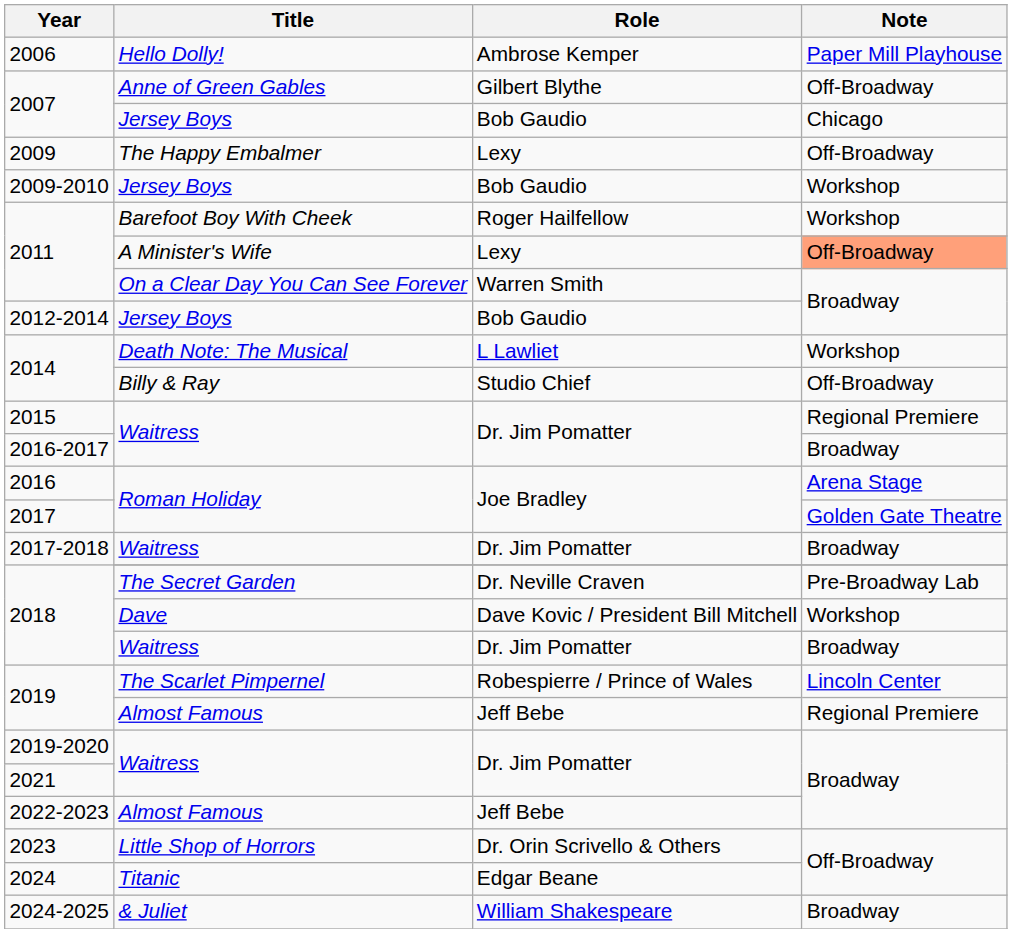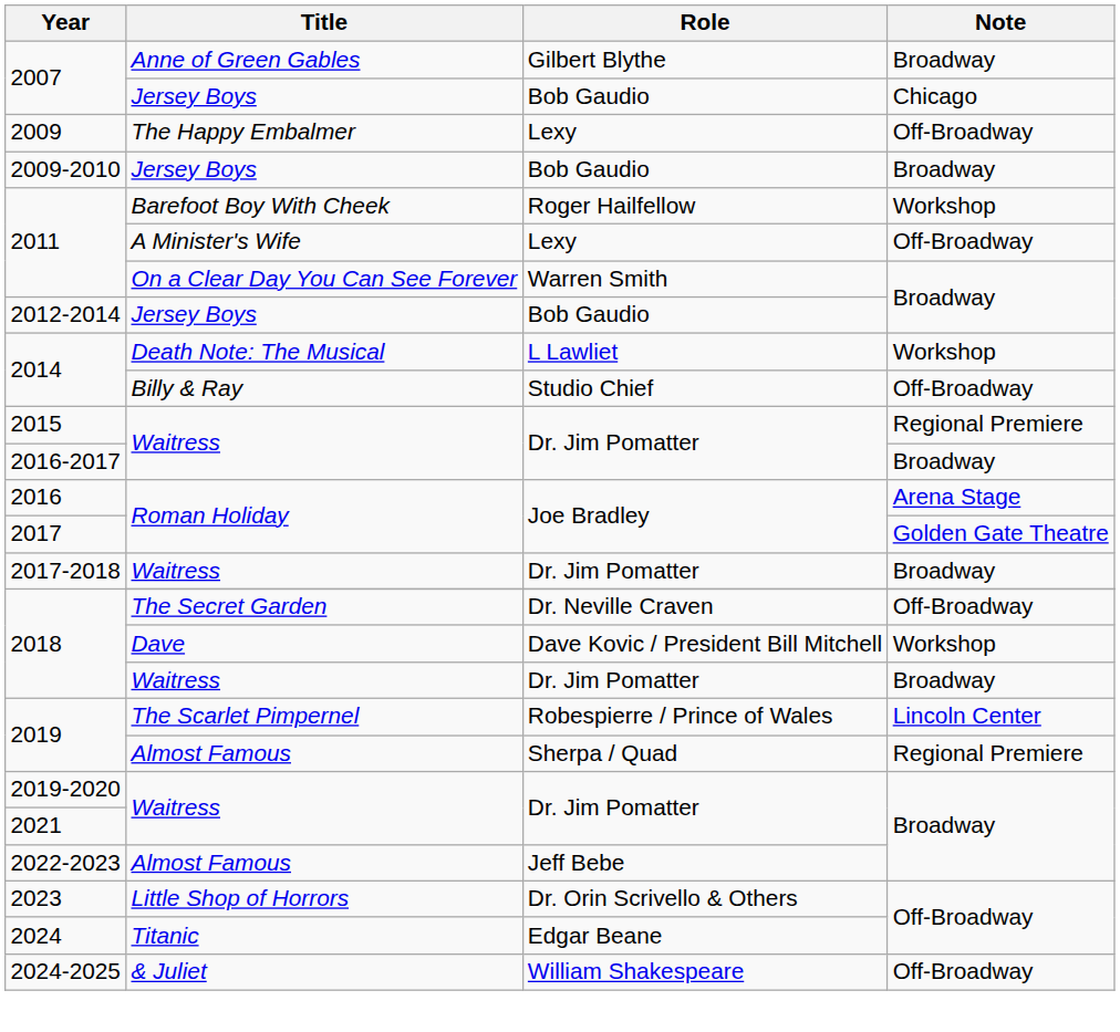- row: 2006 | Hello Dolly! | Ambrose Kemper | Paper Mill Playhouse
2007 / Anne of Green Gables | Note: Off-Broadway -> Broadway
2009-2010 | Note: Workshop -> Broadway
2011 / A Minister's Wife | Note: lightsalmon background -> no background
2018 / The Secret Garden | Note: Pre-Broadway Lab -> Off-Broadway
2019 / Almost Famous | Role: Jeff Bebe -> Sherpa / Quad
2024-2025 | Note: Broadway -> Off-Broadway
